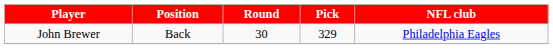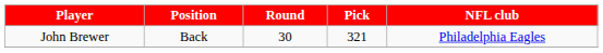John Brewer | Pick: 329 -> 321
